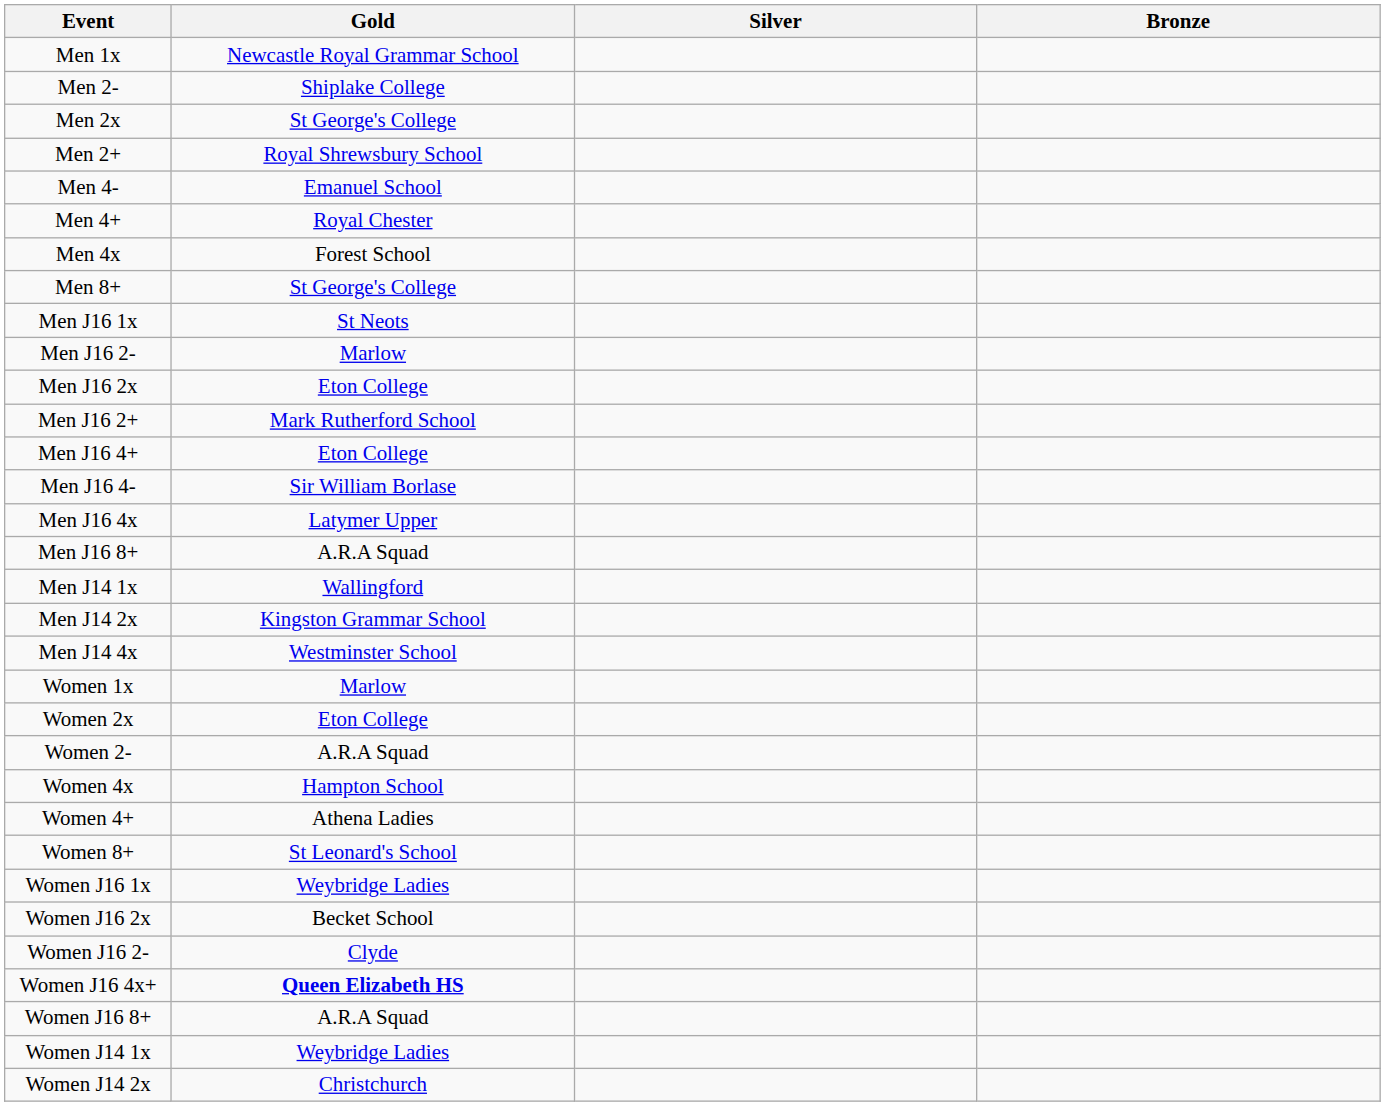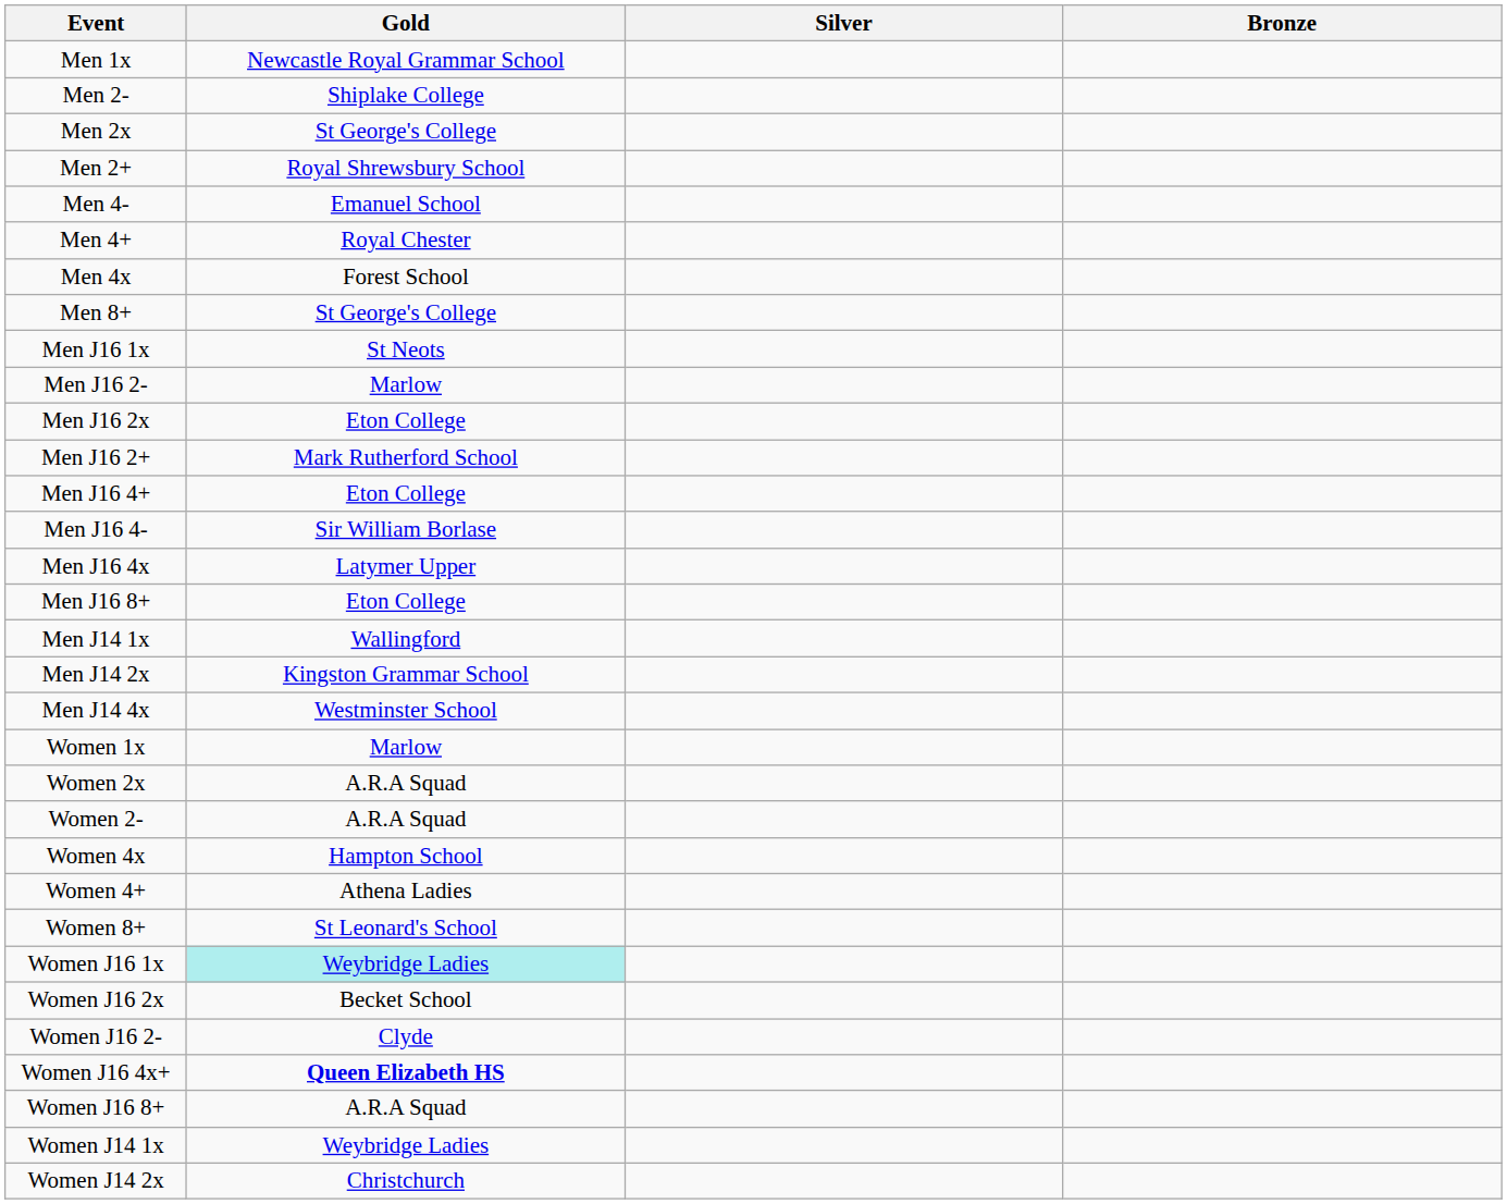Men J16 8+ | Gold: A.R.A Squad -> Eton College
Women 2x | Gold: Eton College -> A.R.A Squad
Women J16 1x | Gold: no background -> paleturquoise background
